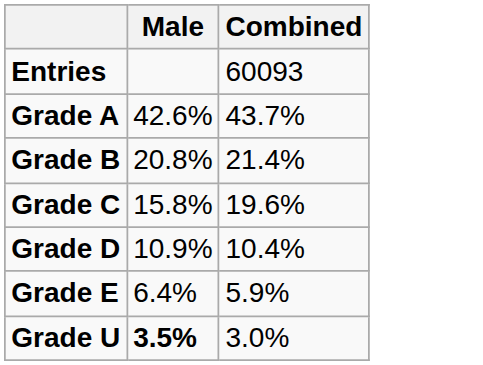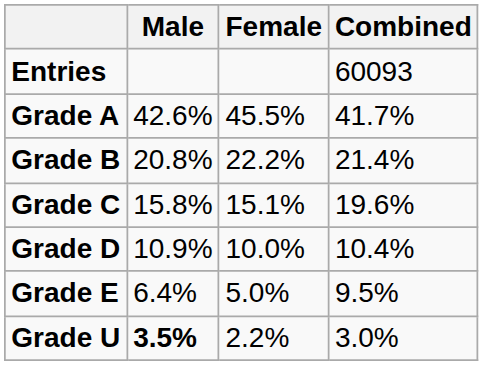+ column: Female | 45.5% | 22.2% | 15.1% | 10.0% | 5.0% | 2.2%
Grade A | Combined: 43.7% -> 41.7%
Grade E | Combined: 5.9% -> 9.5%
